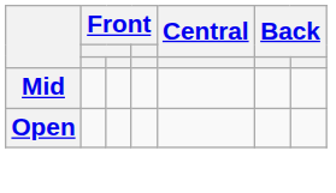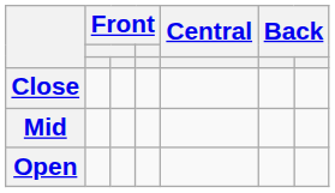+ row: Close
